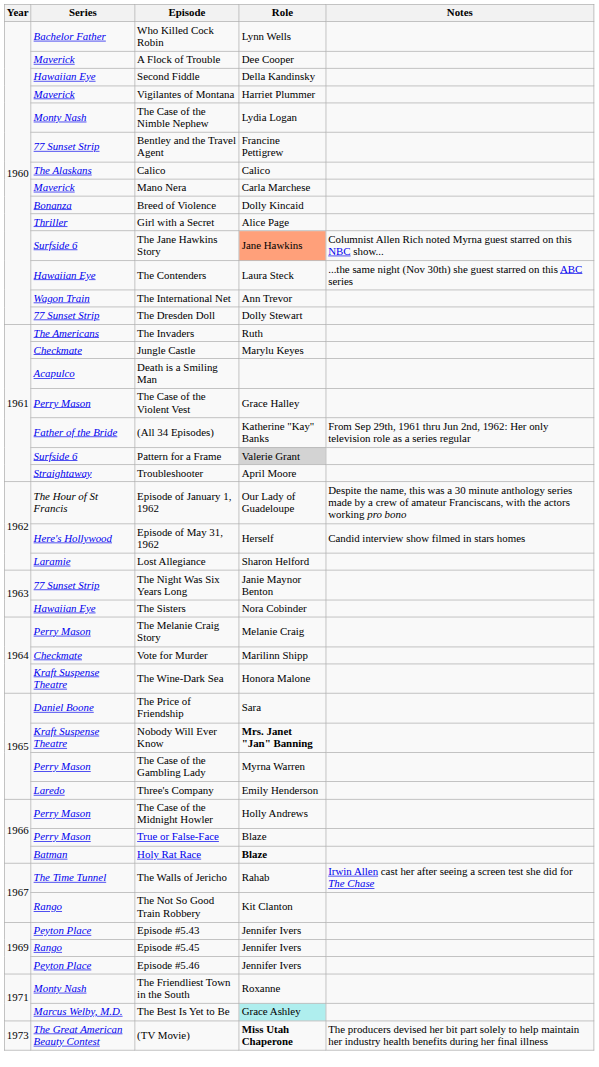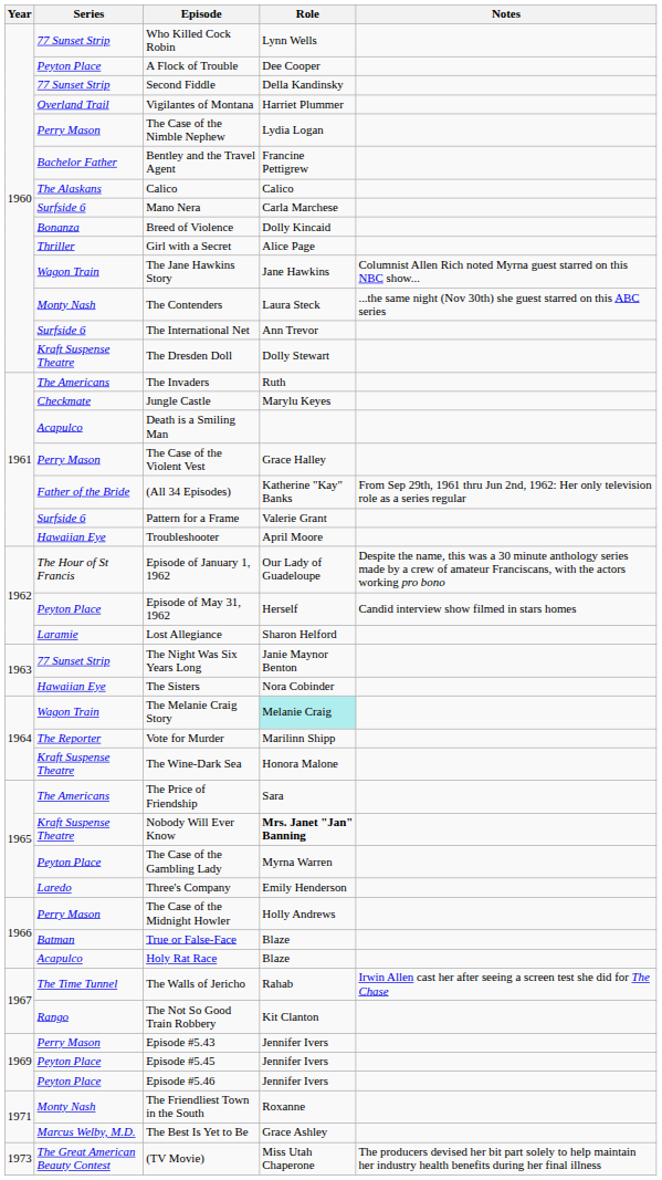Who Killed Cock Robin | Series: Bachelor Father -> 77 Sunset Strip
A Flock of Trouble | Series: Maverick -> Peyton Place
Second Fiddle | Series: Hawaiian Eye -> 77 Sunset Strip
Vigilantes of Montana | Series: Maverick -> Overland Trail
The Case of the Nimble Nephew | Series: Monty Nash -> Perry Mason
Bentley and the Travel Agent | Series: 77 Sunset Strip -> Bachelor Father
Mano Nera | Series: Maverick -> Surfside 6
The Jane Hawkins Story | Series: Surfside 6 -> Wagon Train
The Jane Hawkins Story | Role: lightsalmon background -> no background
The Contenders | Series: Hawaiian Eye -> Monty Nash
The International Net | Series: Wagon Train -> Surfside 6
The Dresden Doll | Series: 77 Sunset Strip -> Kraft Suspense Theatre
Pattern for a Frame | Role: lightgrey background -> no background
Troubleshooter | Series: Straightaway -> Hawaiian Eye
Episode of May 31, 1962 | Series: Here's Hollywood -> Peyton Place
The Melanie Craig Story | Series: Perry Mason -> Wagon Train
The Melanie Craig Story | Role: no background -> paleturquoise background
Vote for Murder | Series: Checkmate -> The Reporter
The Price of Friendship | Series: Daniel Boone -> The Americans
The Case of the Gambling Lady | Series: Perry Mason -> Peyton Place
True or False-Face | Series: Perry Mason -> Batman
Holy Rat Race | Series: Batman -> Acapulco
Holy Rat Race | Role: bold -> normal
Episode #5.43 | Series: Peyton Place -> Perry Mason
Episode #5.45 | Series: Rango -> Peyton Place
The Best Is Yet to Be | Role: paleturquoise background -> no background
(TV Movie) | Role: bold -> normal
